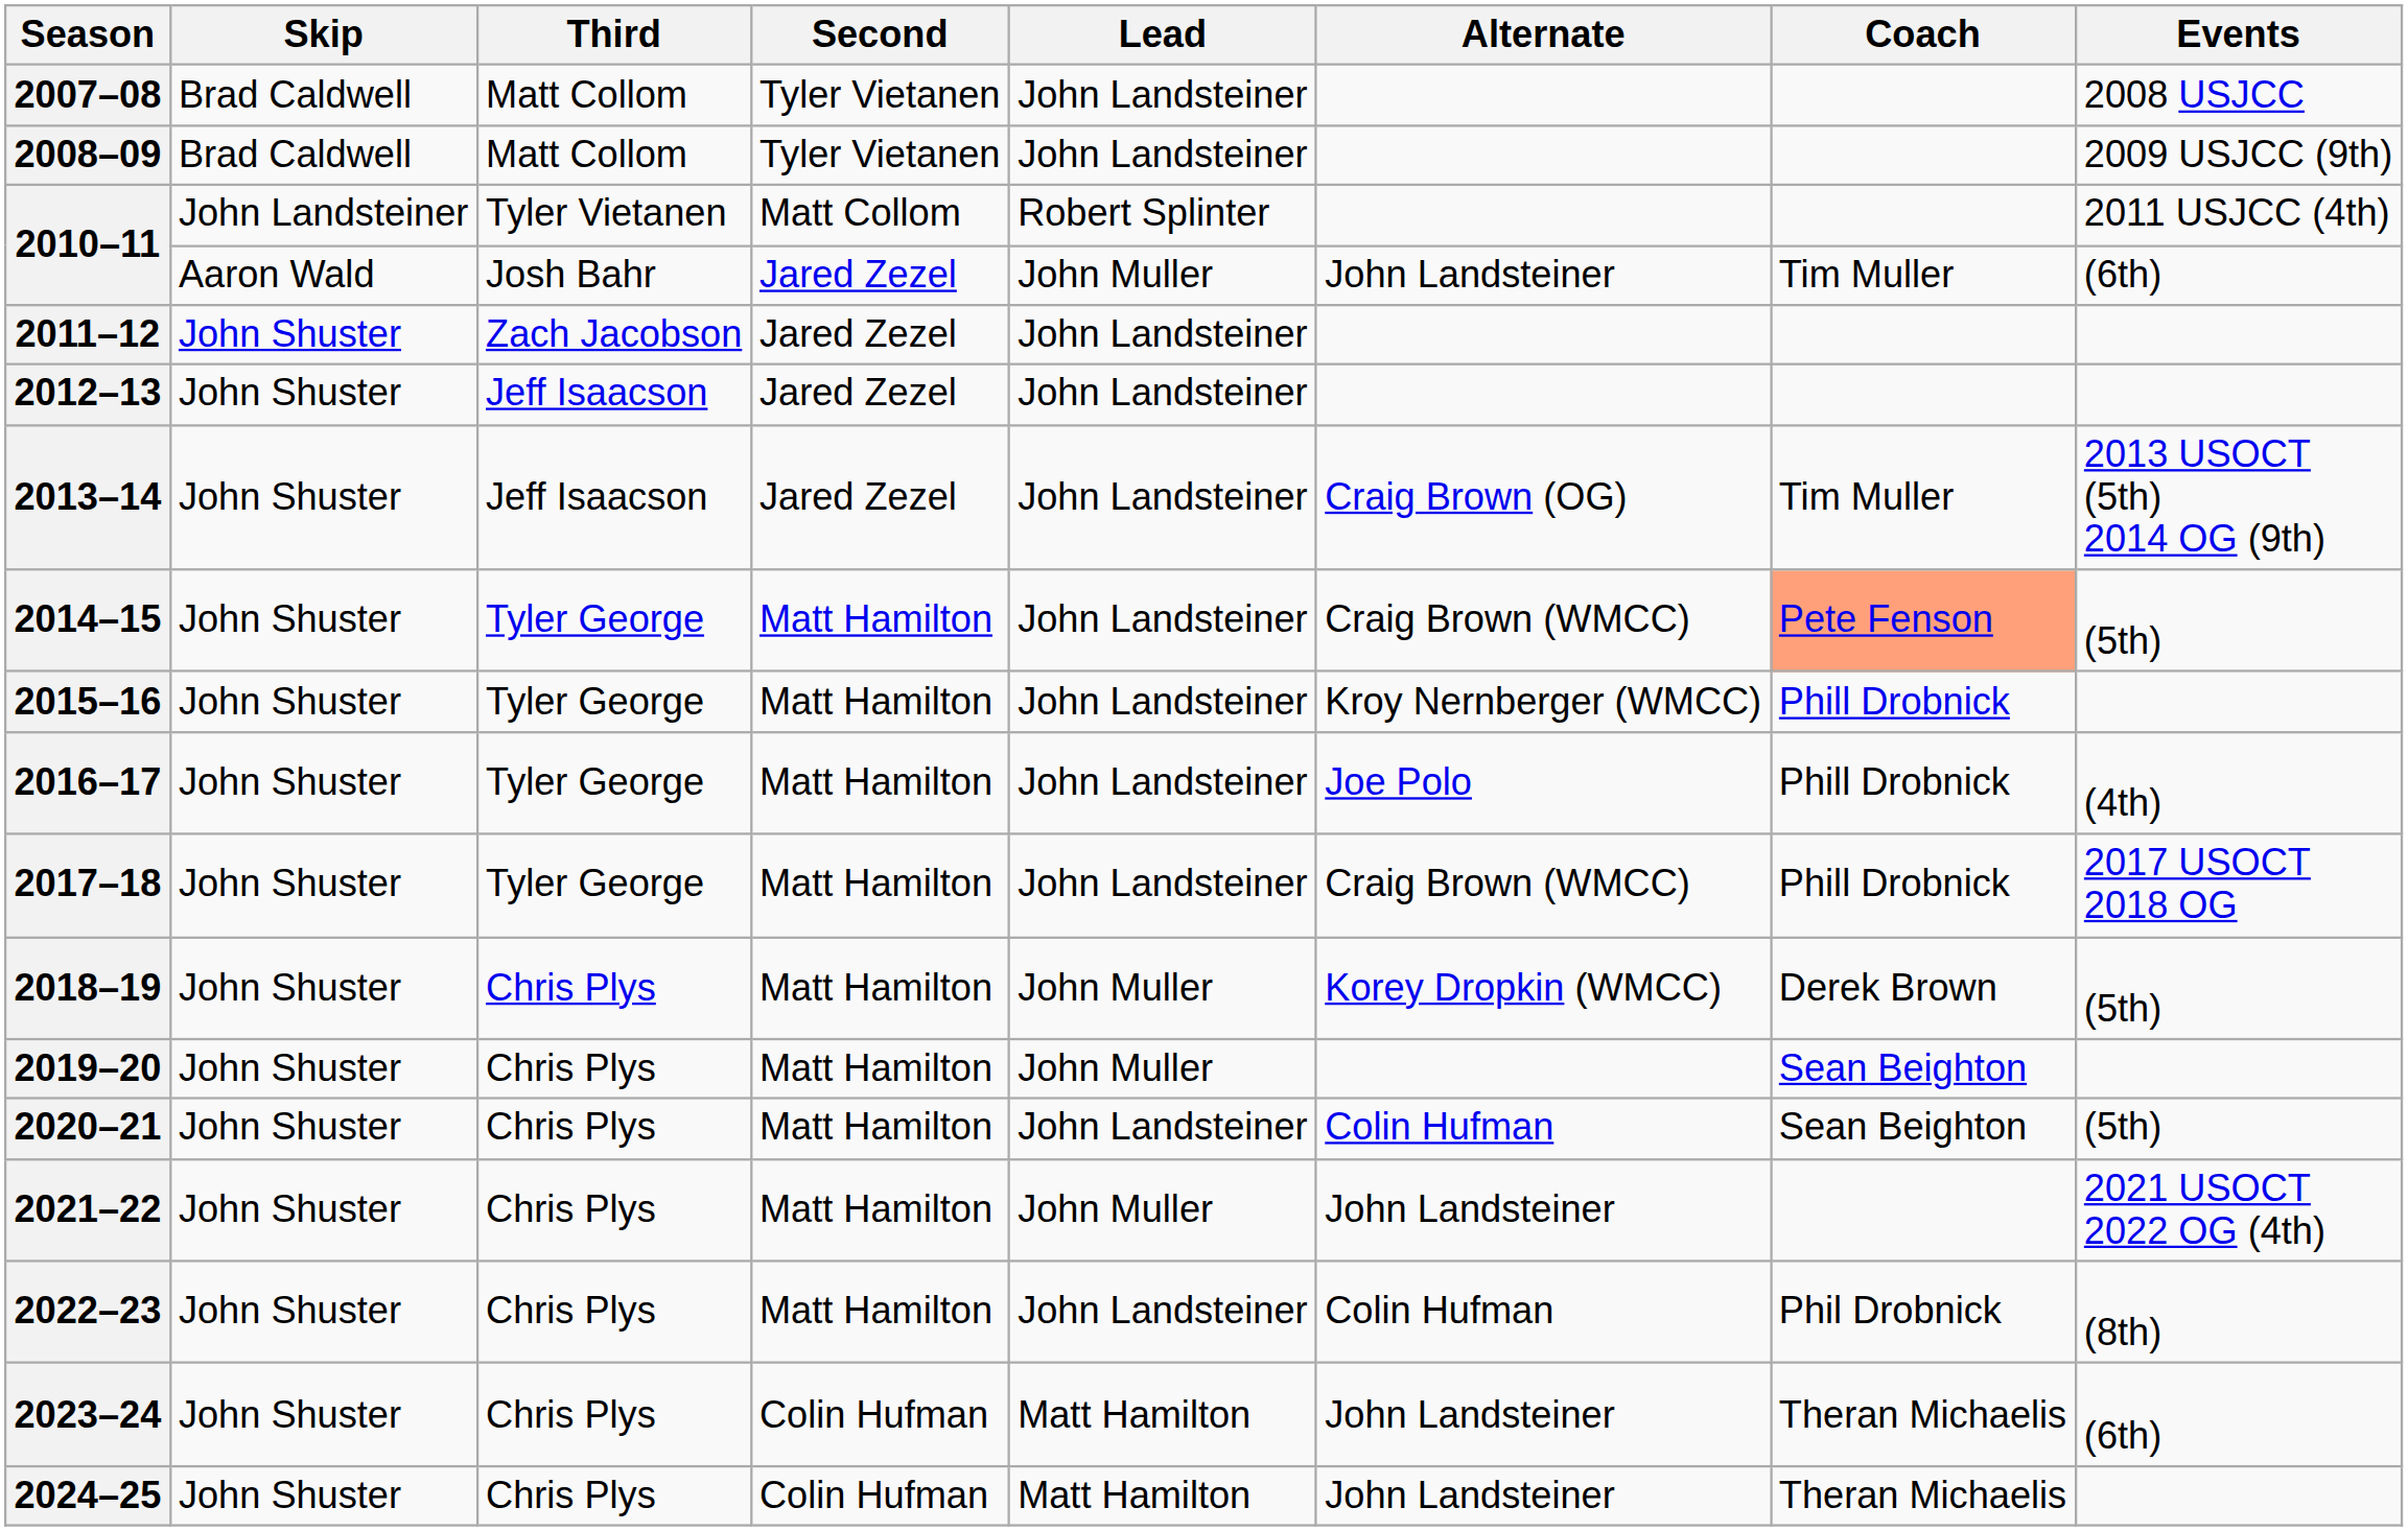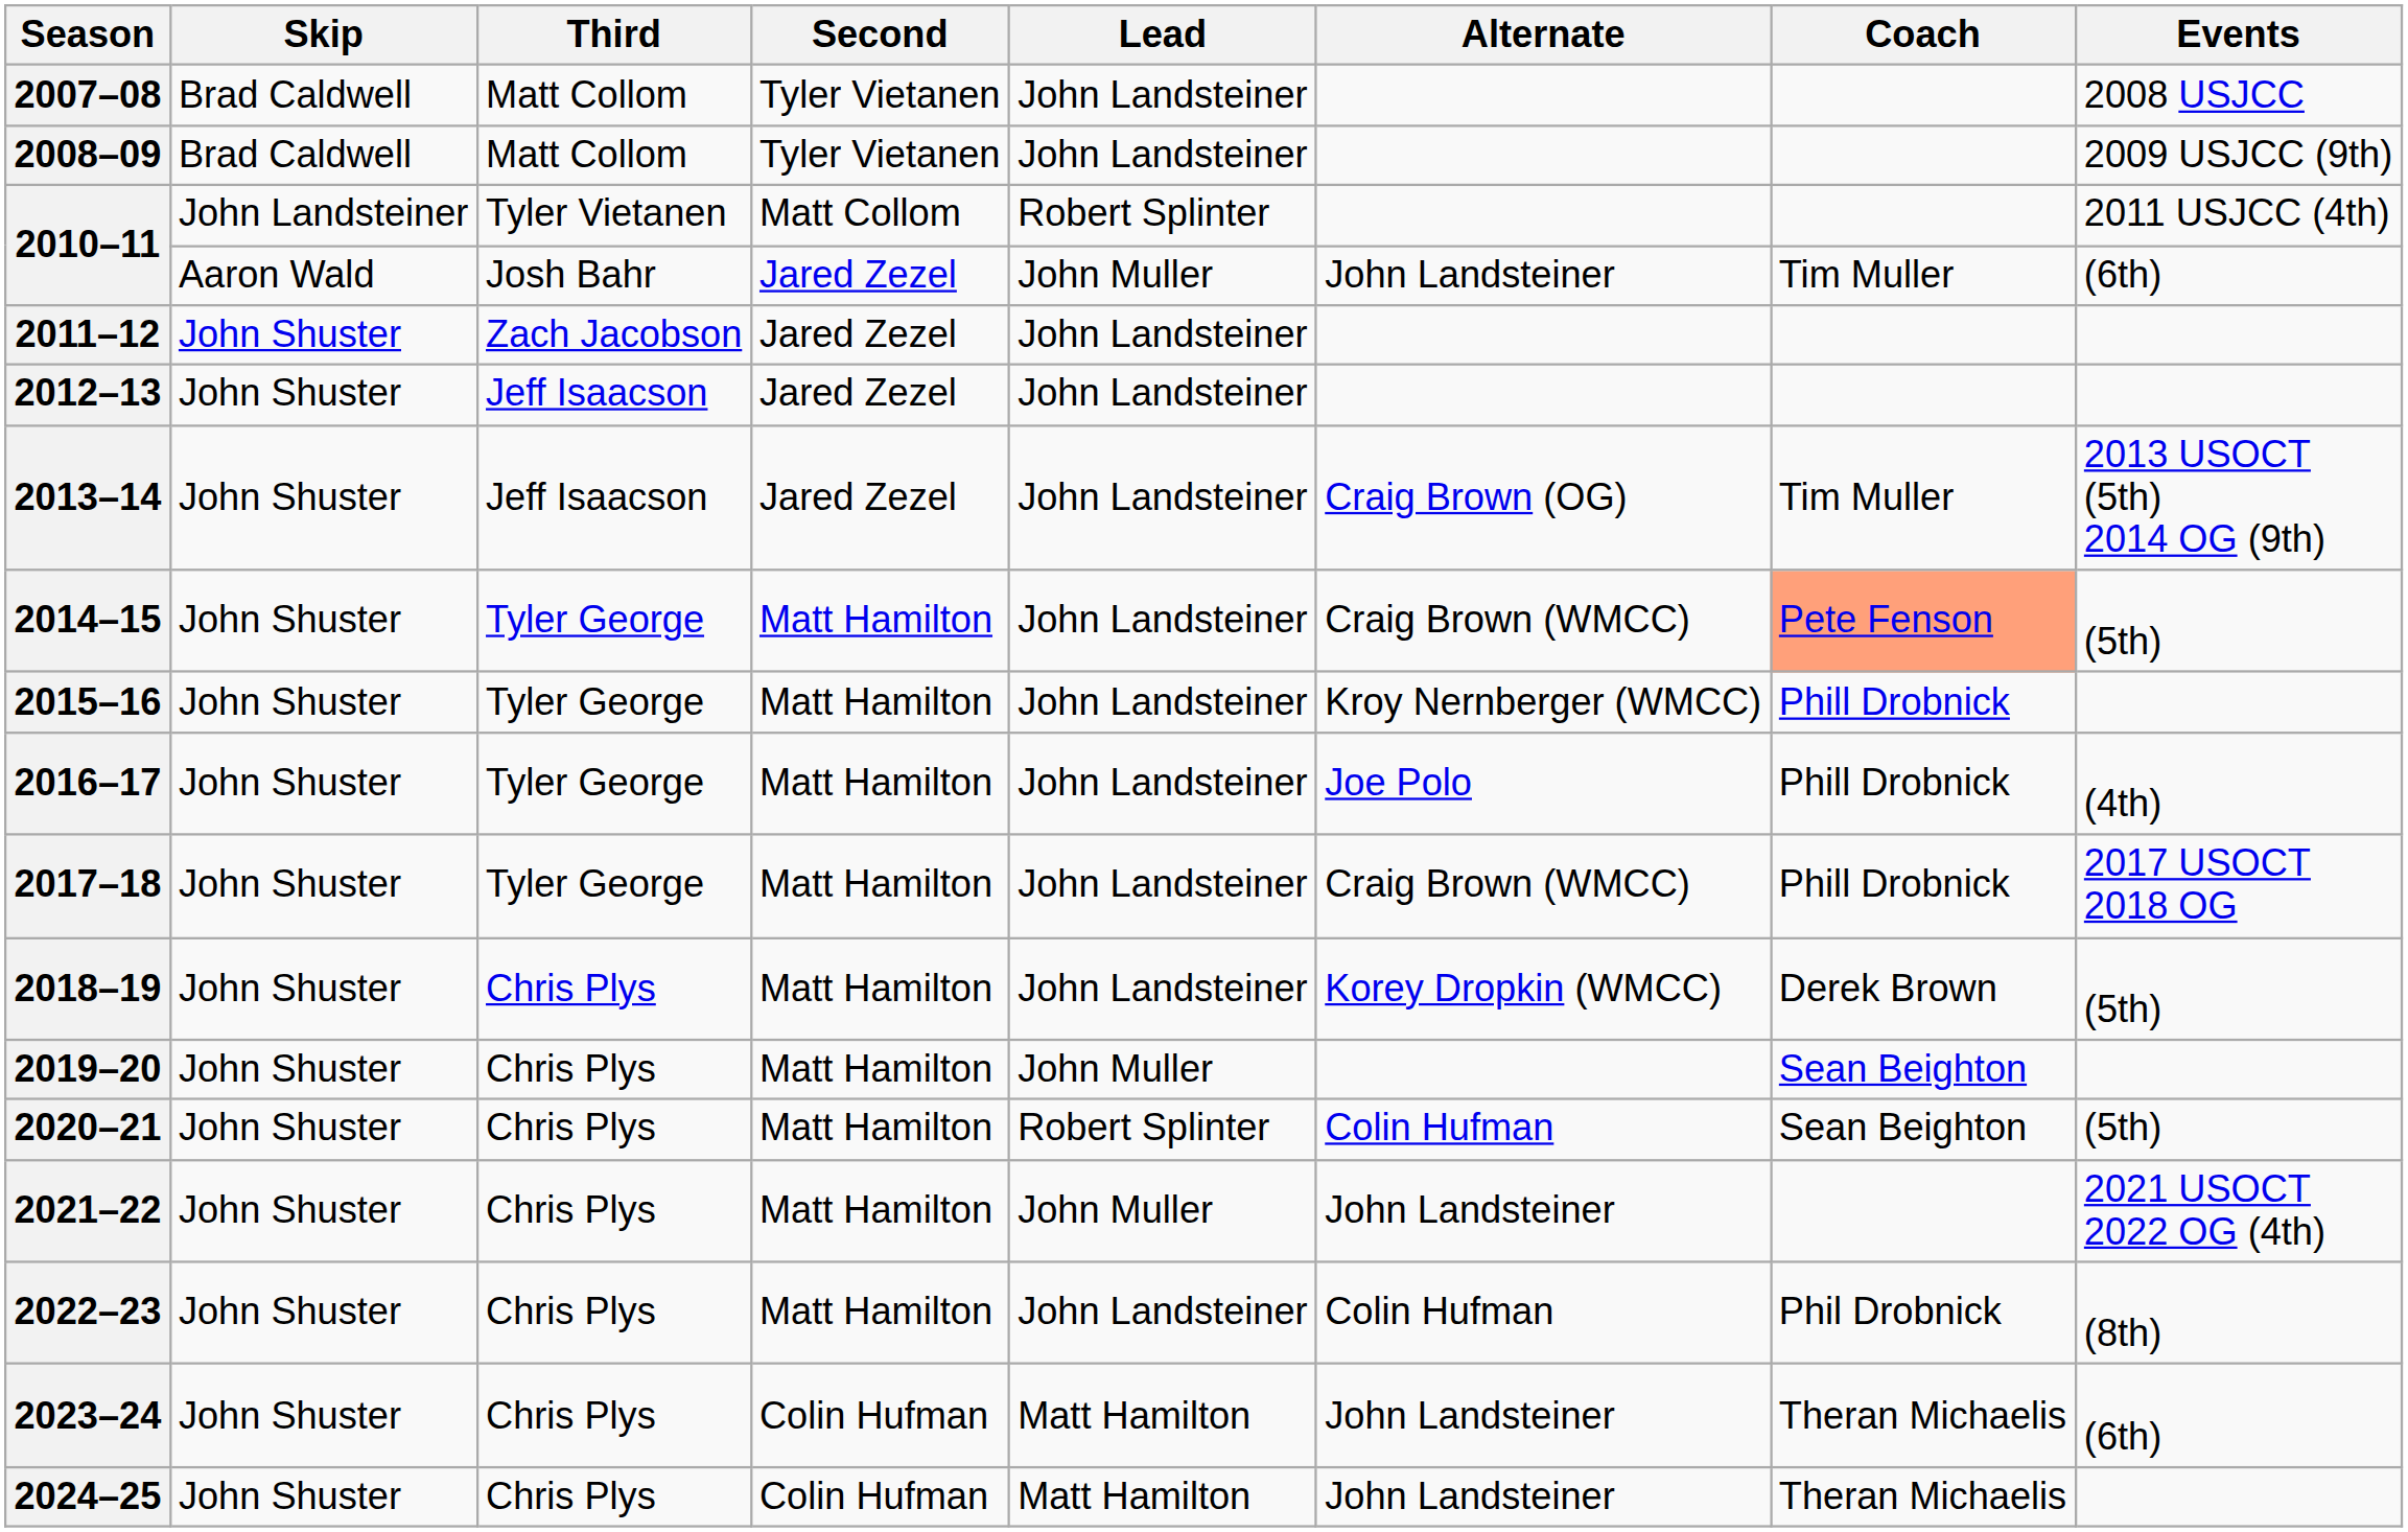2018–19 | Lead: John Muller -> John Landsteiner
2020–21 | Lead: John Landsteiner -> Robert Splinter
